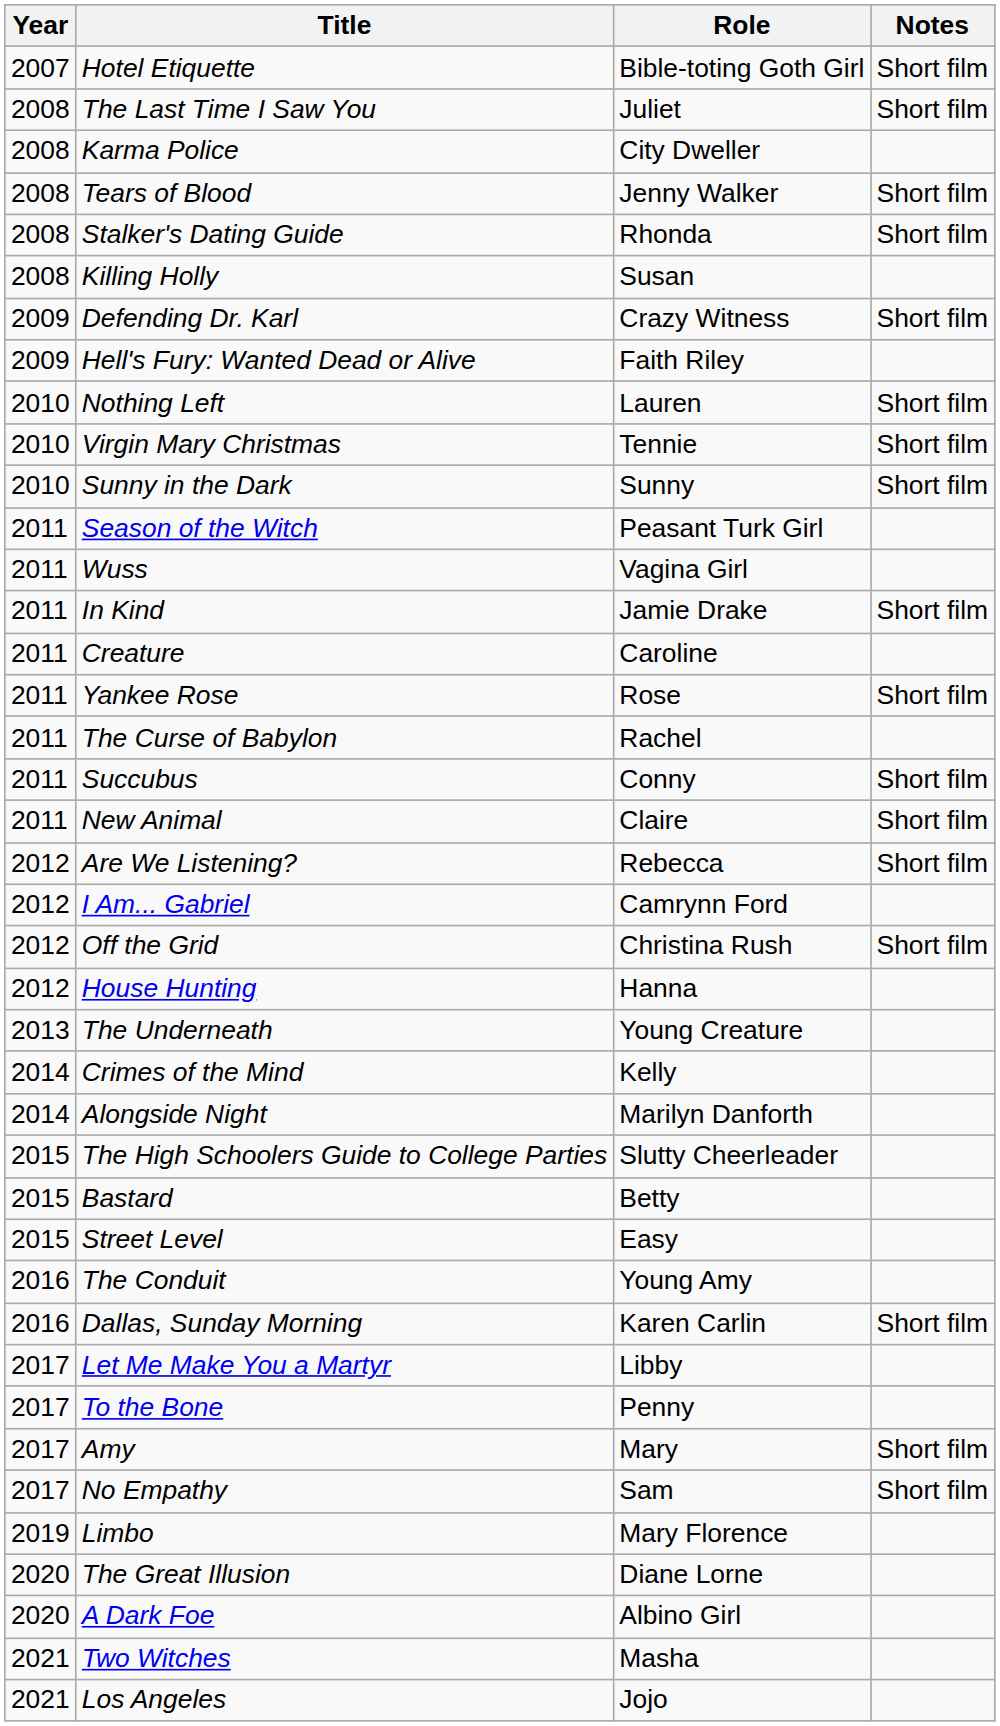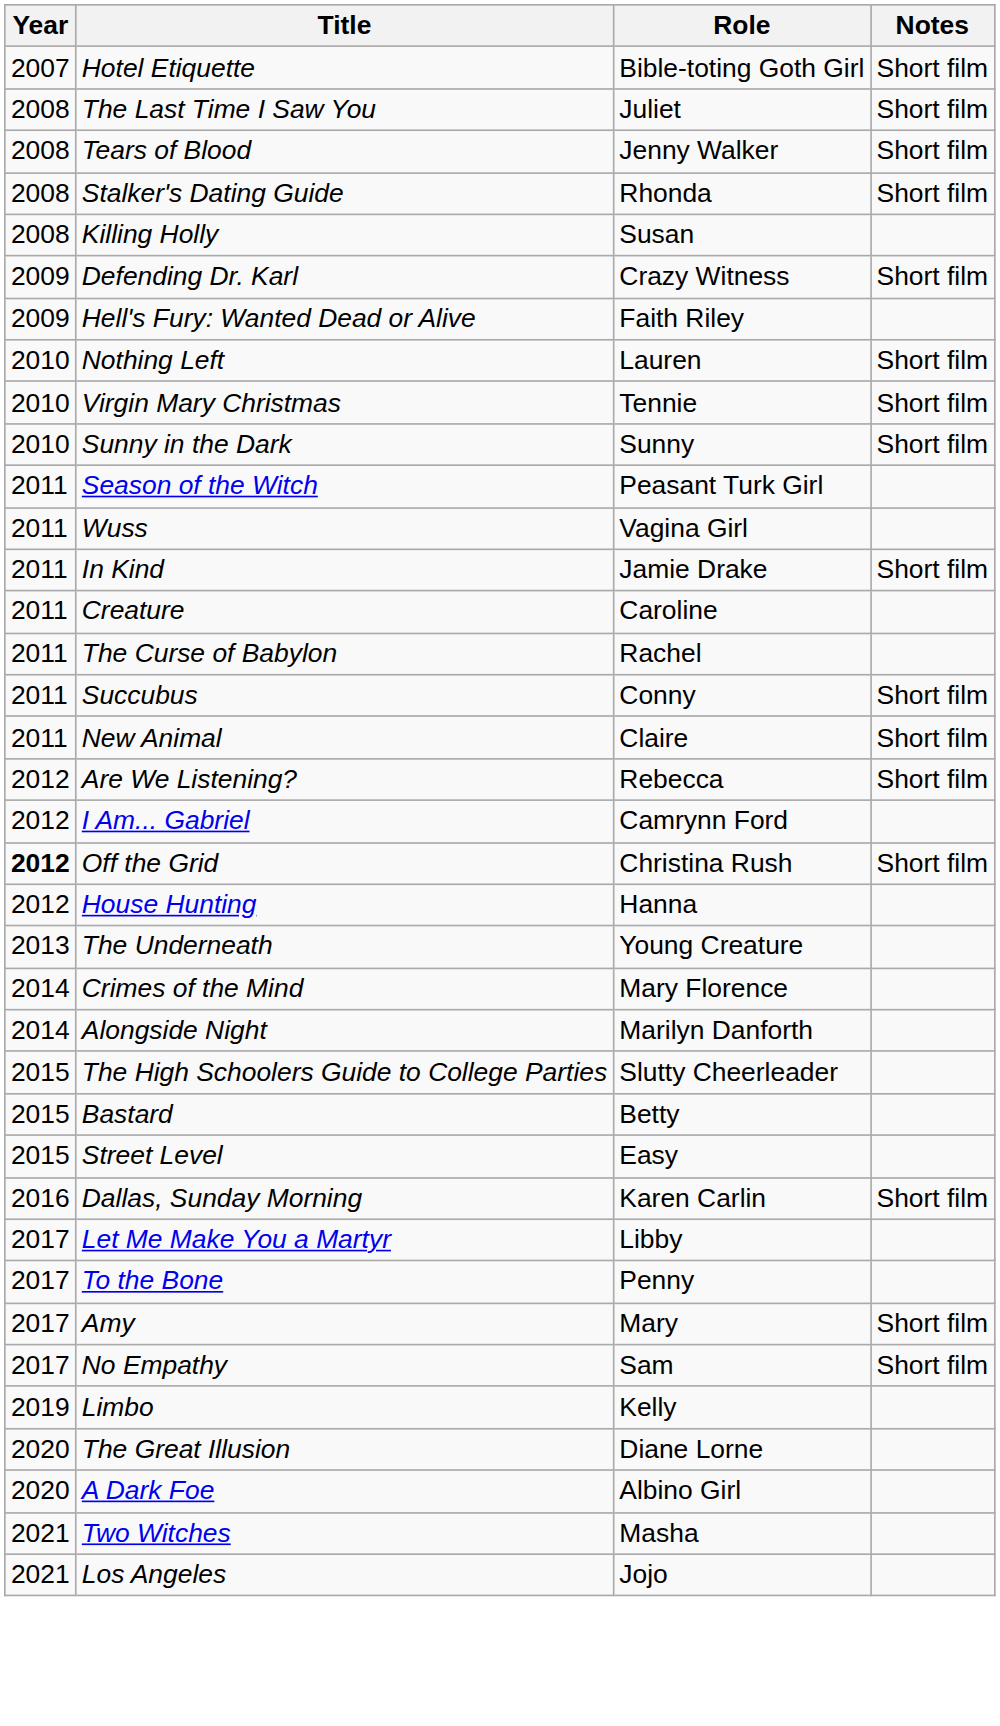- row: 2008 | Karma Police | City Dweller
- row: 2011 | Yankee Rose | Rose | Short film
Off the Grid | Year: normal -> bold
Crimes of the Mind | Role: Kelly -> Mary Florence
- row: 2016 | The Conduit | Young Amy
Limbo | Role: Mary Florence -> Kelly
